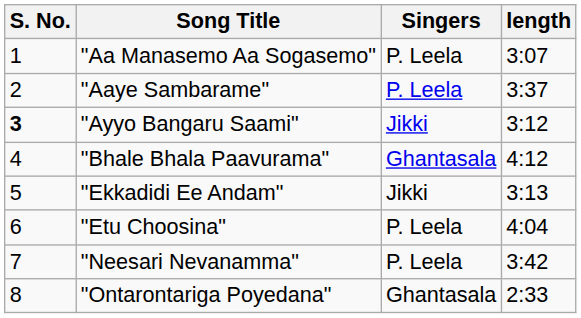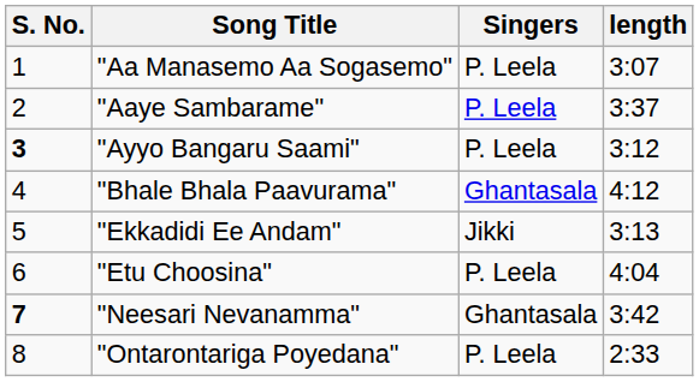"Ayyo Bangaru Saami" | Singers: Jikki -> P. Leela
"Neesari Nevanamma" | S. No.: normal -> bold
"Neesari Nevanamma" | Singers: P. Leela -> Ghantasala
"Ontarontariga Poyedana" | Singers: Ghantasala -> P. Leela
